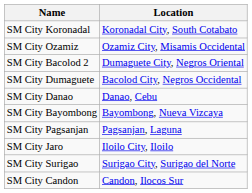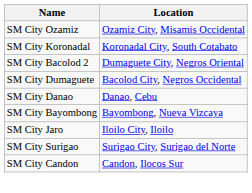rows swapped: SM City Koronadal <-> SM City Ozamiz
- row: SM City Pagsanjan | Pagsanjan, Laguna
